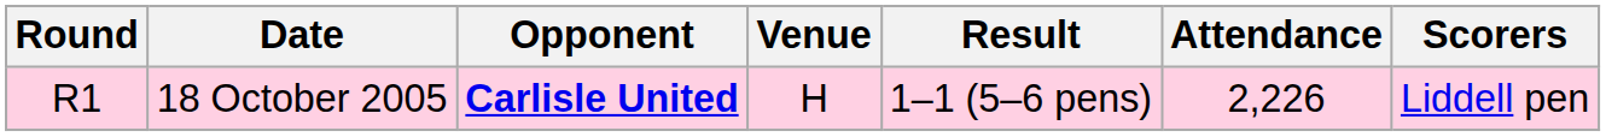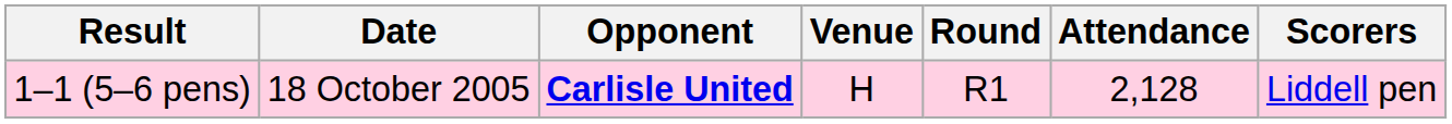columns swapped: Round <-> Result
18 October 2005 | Attendance: 2,226 -> 2,128
